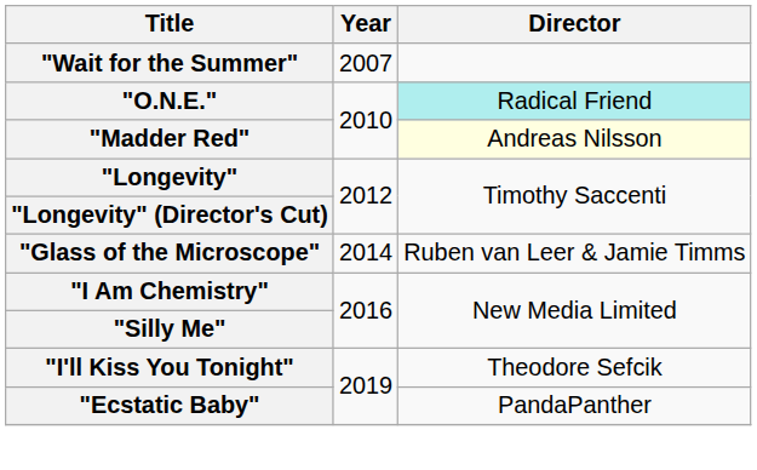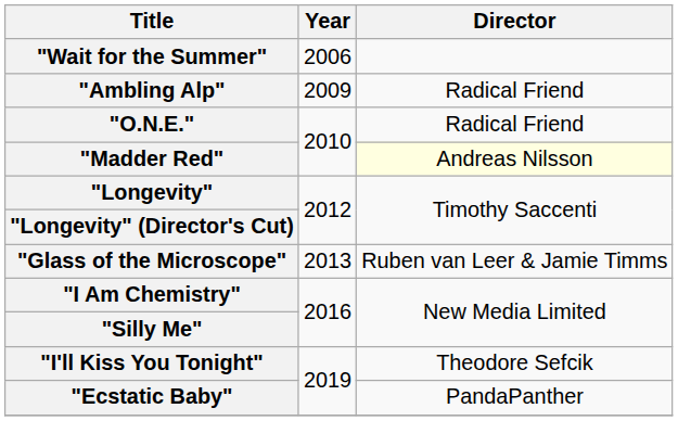"Wait for the Summer" | Year: 2007 -> 2006
+ row: "Ambling Alp" | 2009 | Radical Friend
"O.N.E." | Director: paleturquoise background -> no background
"Glass of the Microscope" | Year: 2014 -> 2013
